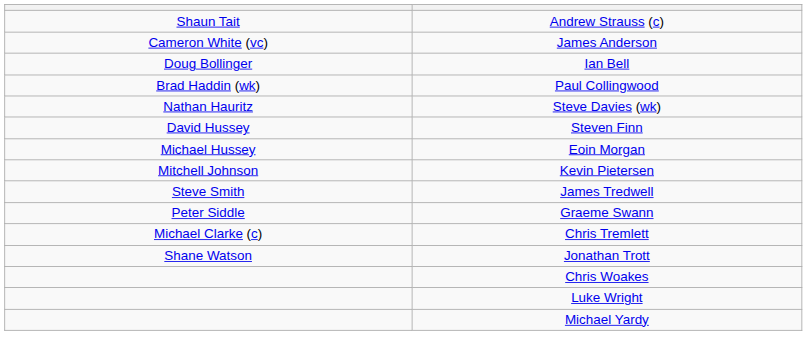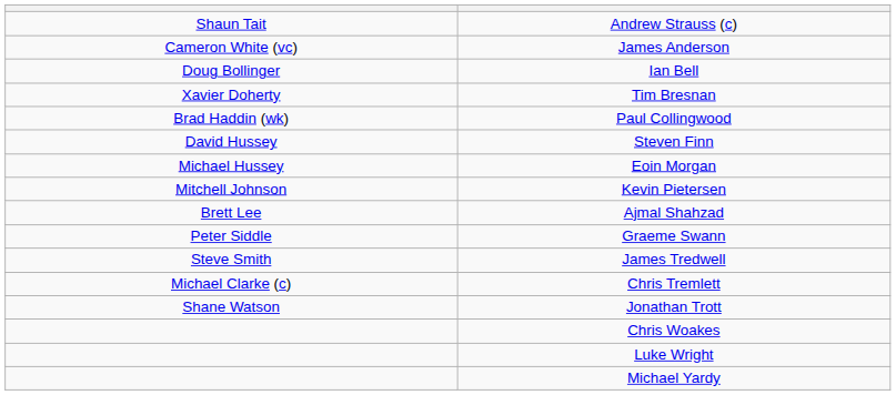+ row: Xavier Doherty | Tim Bresnan
- row: Nathan Hauritz | Steve Davies (wk)
+ row: Brett Lee | Ajmal Shahzad
rows swapped: Graeme Swann <-> James Tredwell
